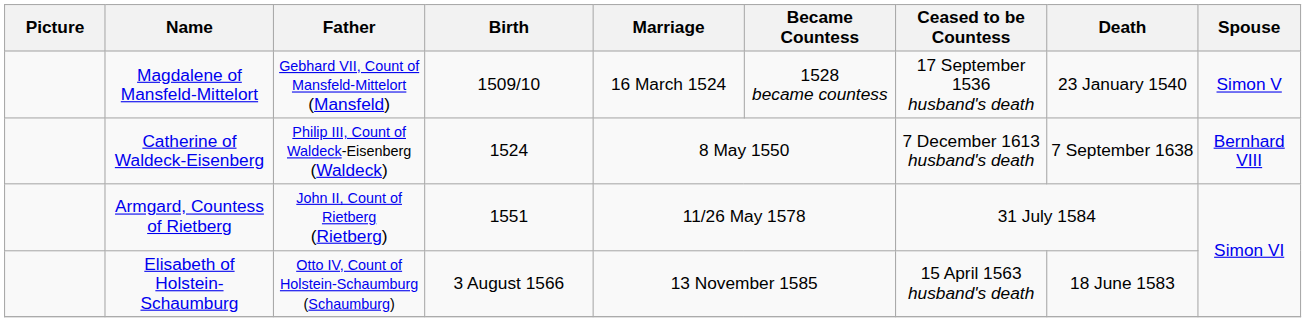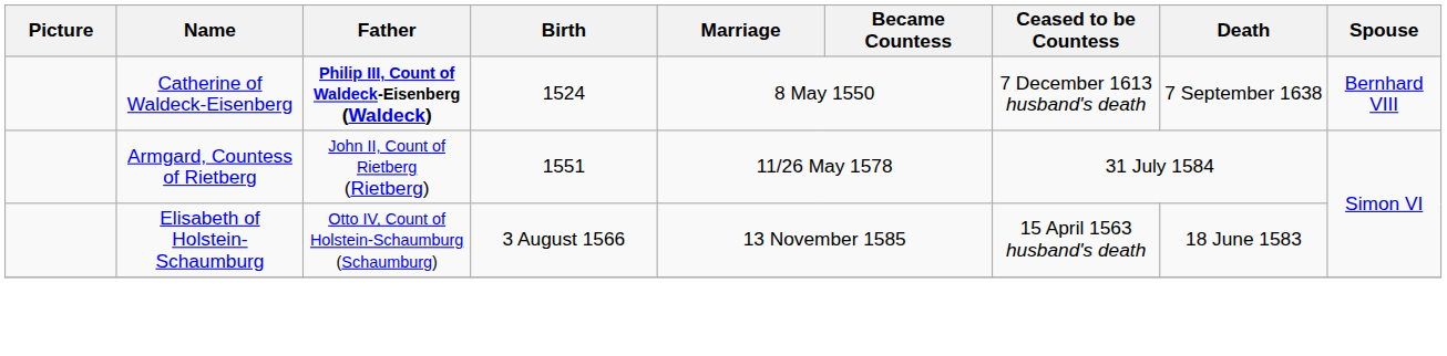- row: Magdalene of Mansfeld-Mittelort | Gebhard VII, Count of Mansfeld-Mittelort (Mansfeld) | 1509/10 | 16 March 1524 | 1528 became countess | 17 September 1536 husband's death | 23 January 1540 | Simon V
Catherine of Waldeck-Eisenberg | Father: normal -> bold
